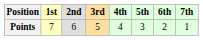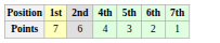- column: 3rd | 5
